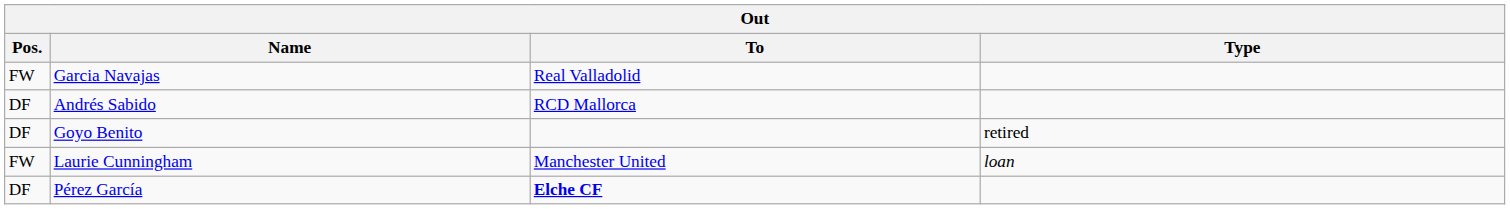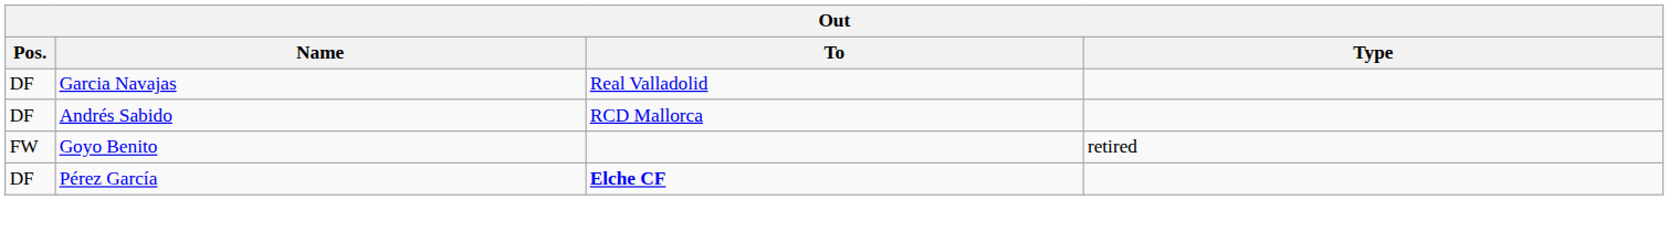Garcia Navajas | Pos.: FW -> DF
Goyo Benito | Pos.: DF -> FW
- row: FW | Laurie Cunningham | Manchester United | loan
